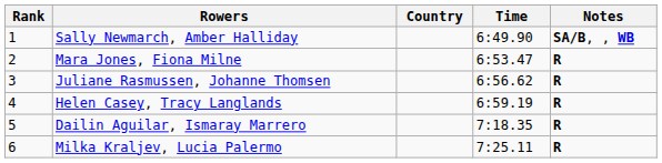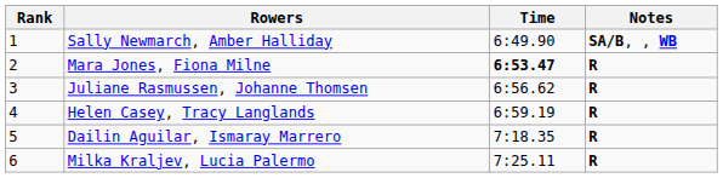- column: Country
Mara Jones, Fiona Milne | Time: normal -> bold
